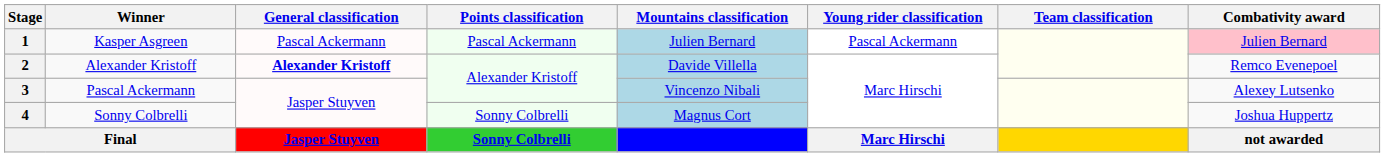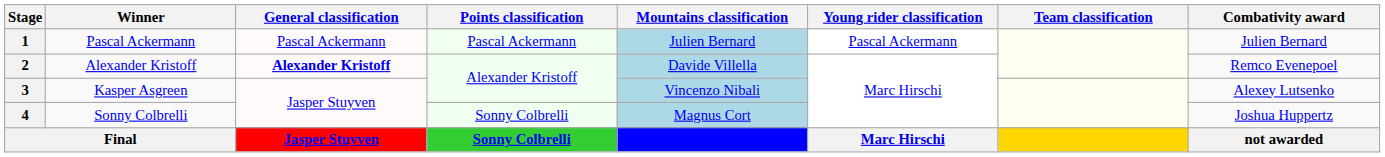1 | Winner: Kasper Asgreen -> Pascal Ackermann
1 | Combativity award: pink background -> no background
3 | Winner: Pascal Ackermann -> Kasper Asgreen
